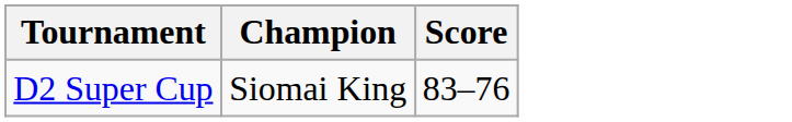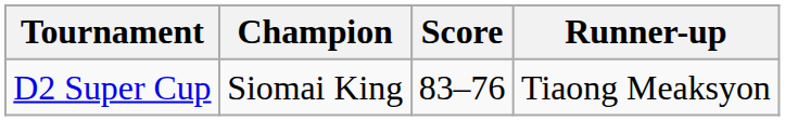+ column: Runner-up | Tiaong Meaksyon
